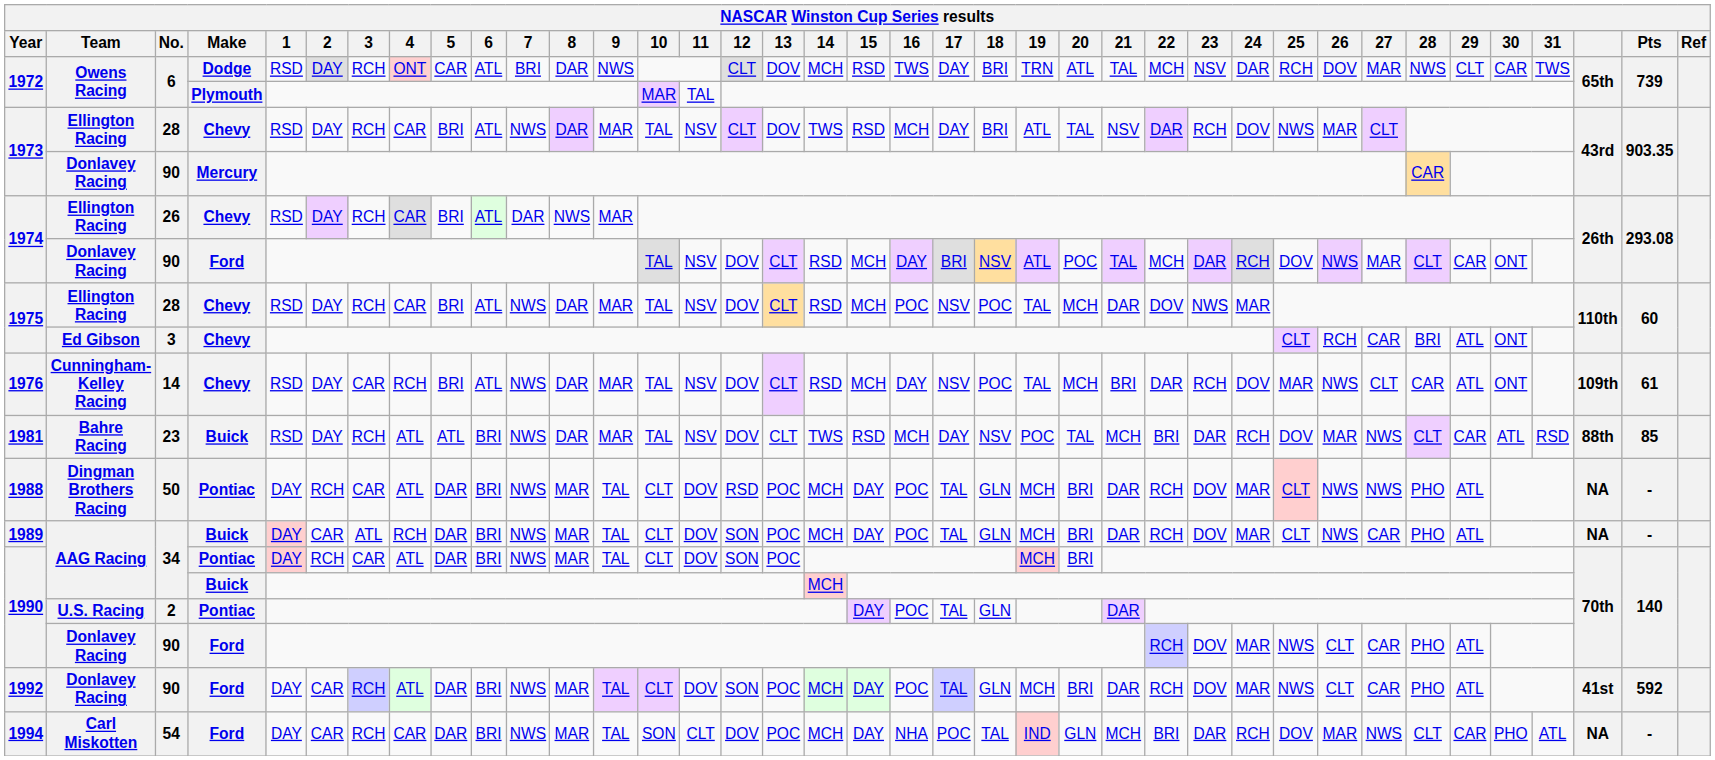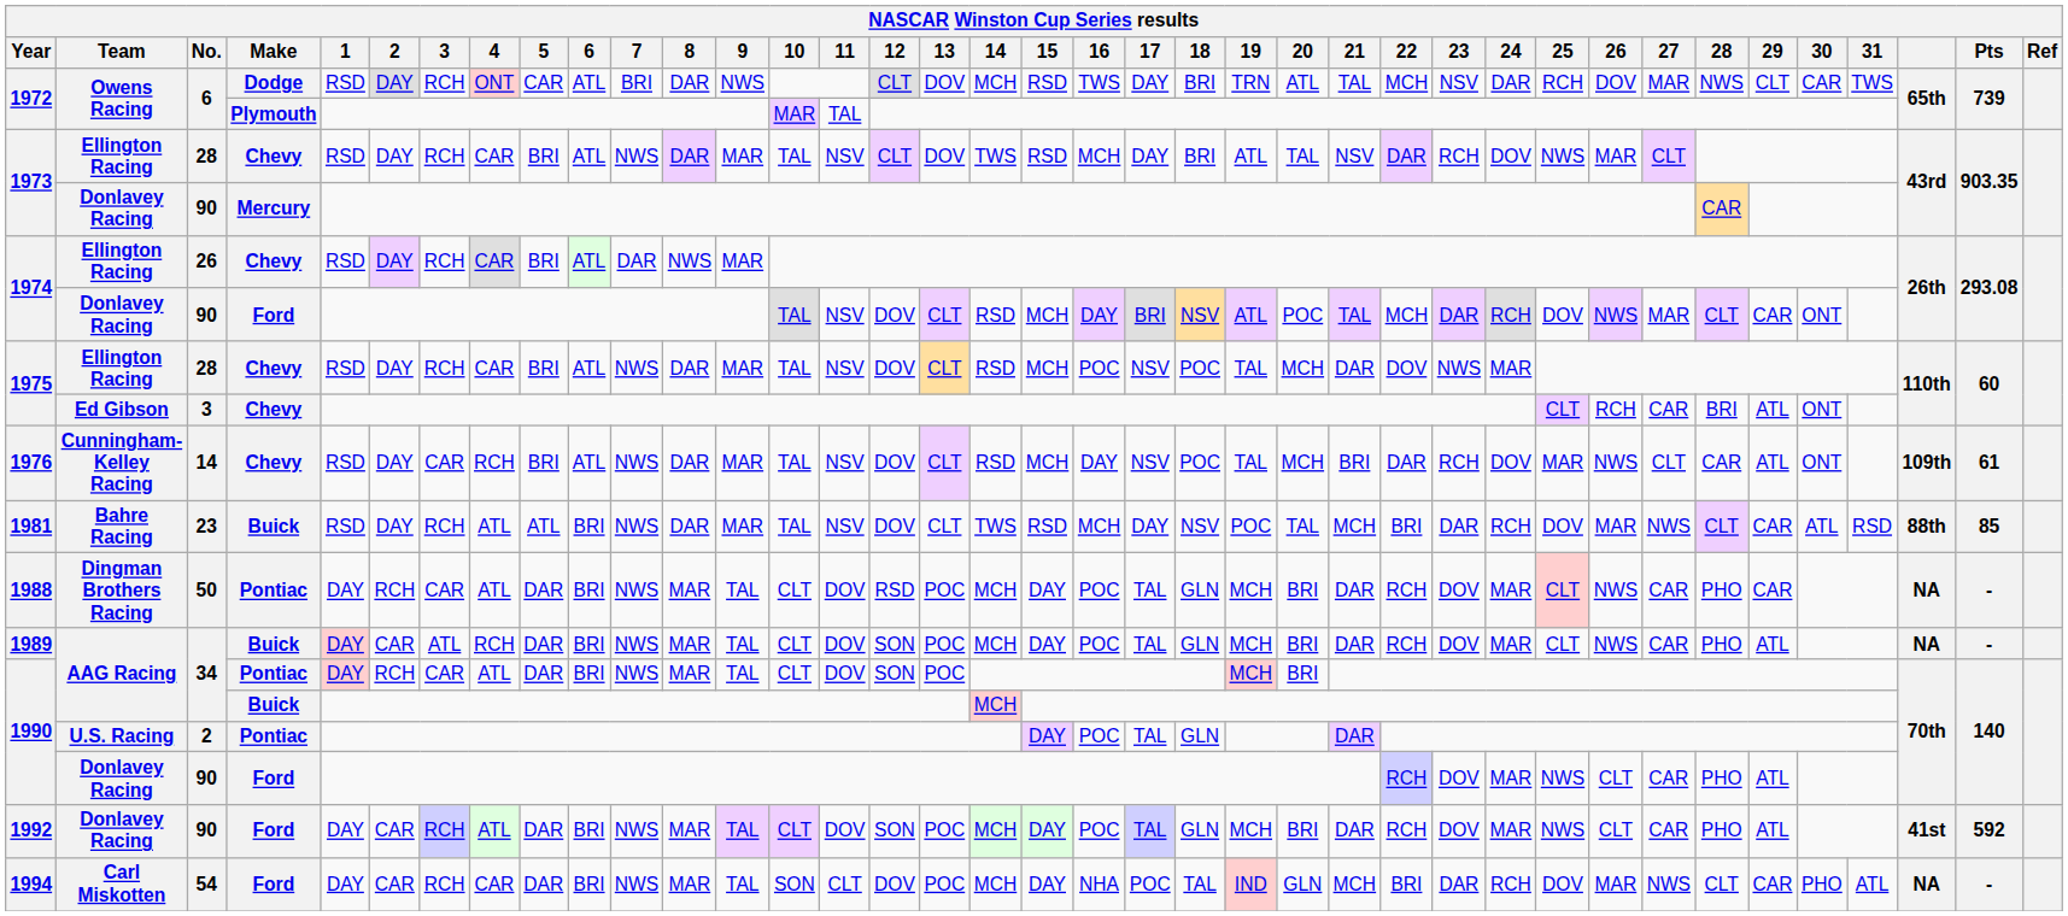1988 | 27: NWS -> CAR
1988 | 29: ATL -> CAR
